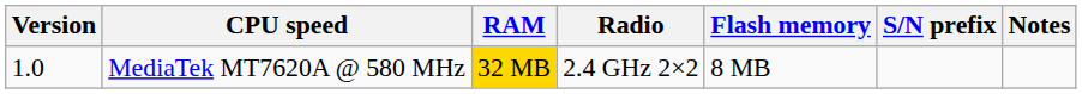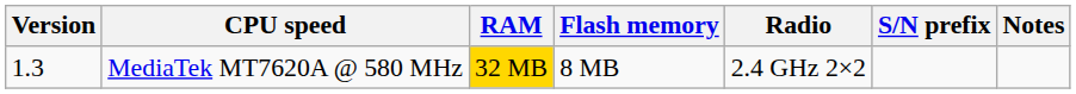columns swapped: Flash memory <-> Radio
MediaTek MT7620A @ 580 MHz | Version: 1.0 -> 1.3
